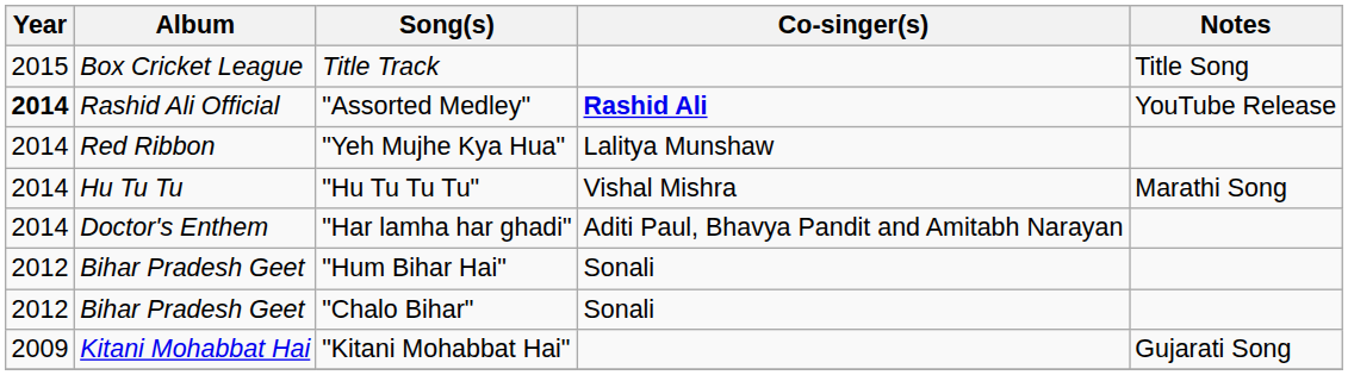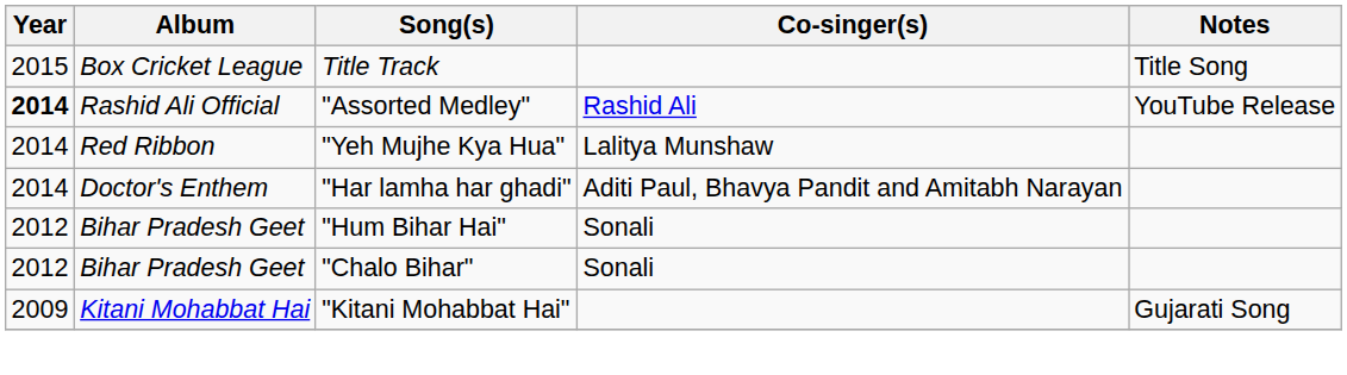"Assorted Medley" | Co-singer(s): bold -> normal
- row: 2014 | Hu Tu Tu | "Hu Tu Tu Tu" | Vishal Mishra | Marathi Song
